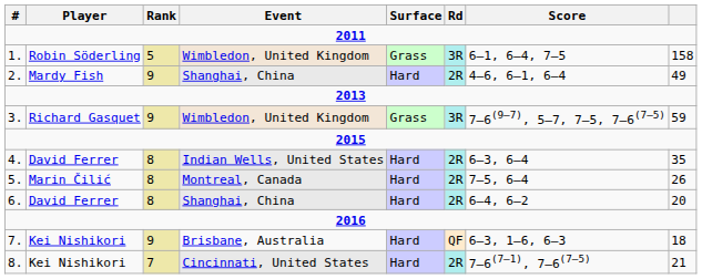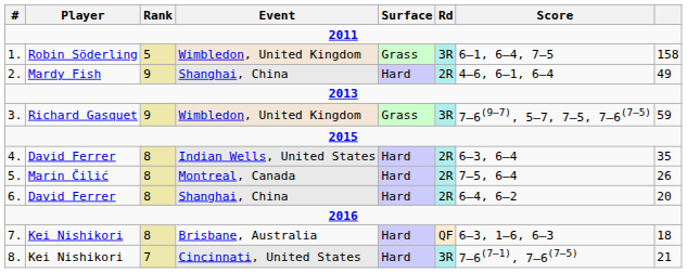7. | Rank: 9 -> 8
8. | Rd: 2R -> 3R
